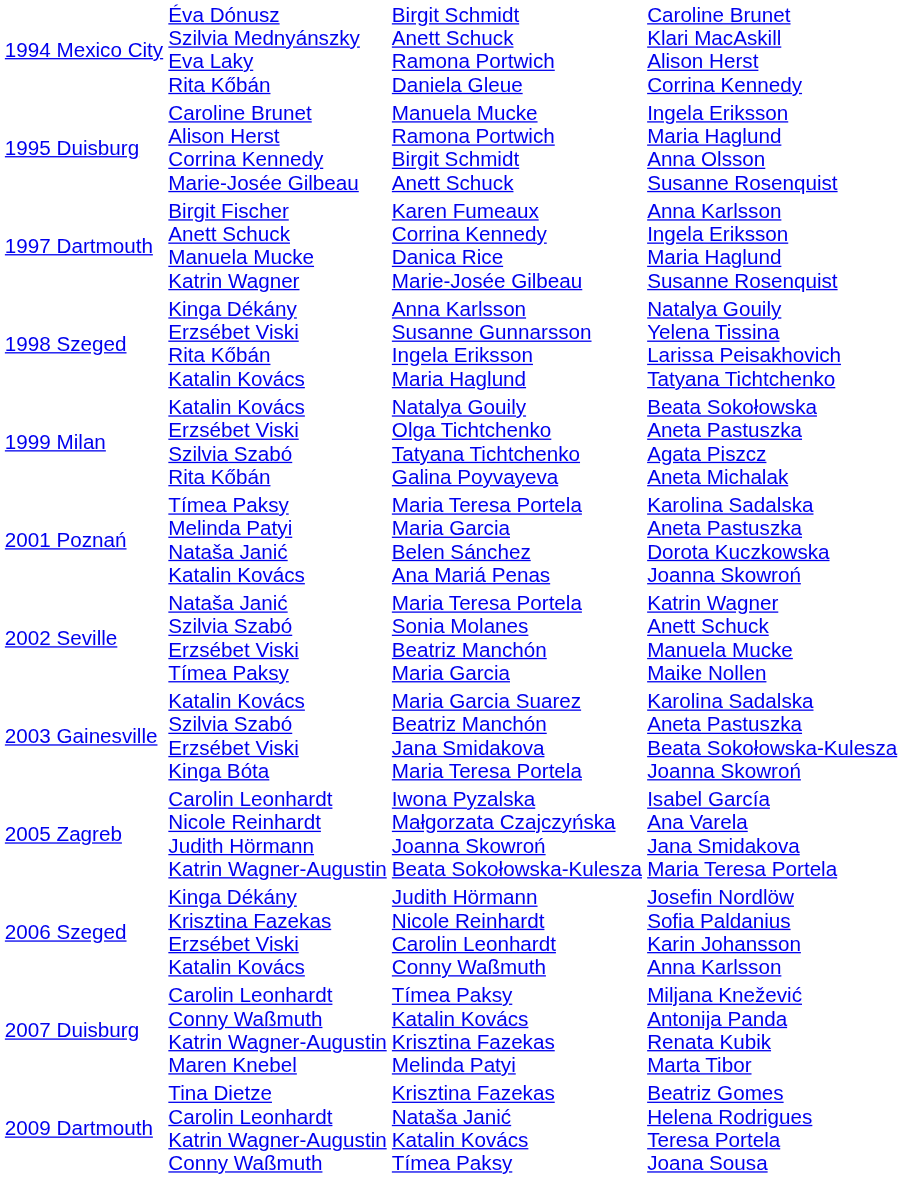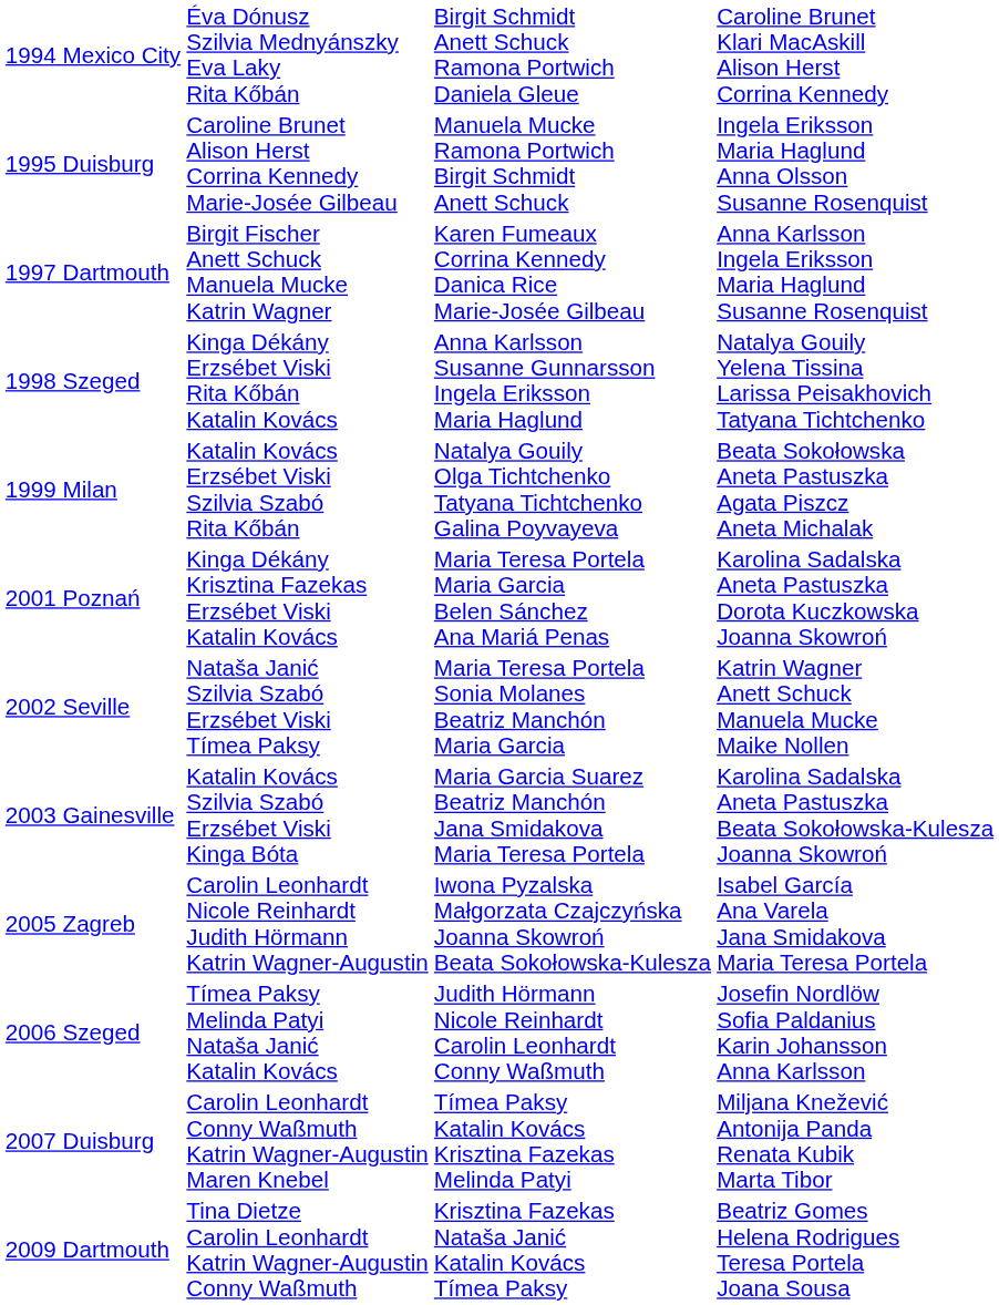2001 Poznań | column 2: Tímea Paksy Melinda Patyi Nataša Janić Katalin Kovács -> Kinga Dékány Krisztina Fazekas Erzsébet Viski Katalin Kovács
2006 Szeged | column 2: Kinga Dékány Krisztina Fazekas Erzsébet Viski Katalin Kovács -> Tímea Paksy Melinda Patyi Nataša Janić Katalin Kovács
